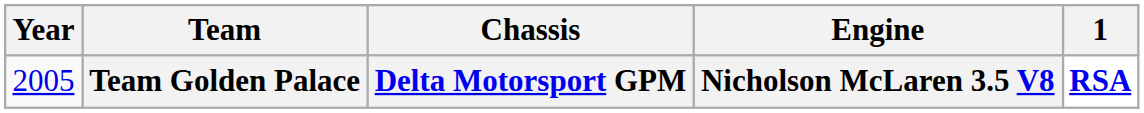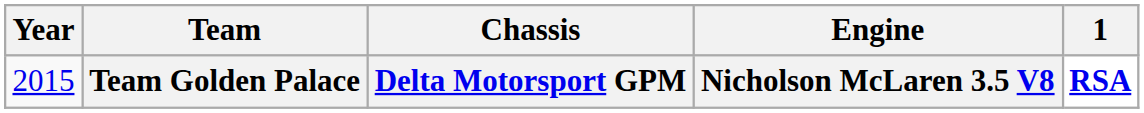Team Golden Palace | Year: 2005 -> 2015
